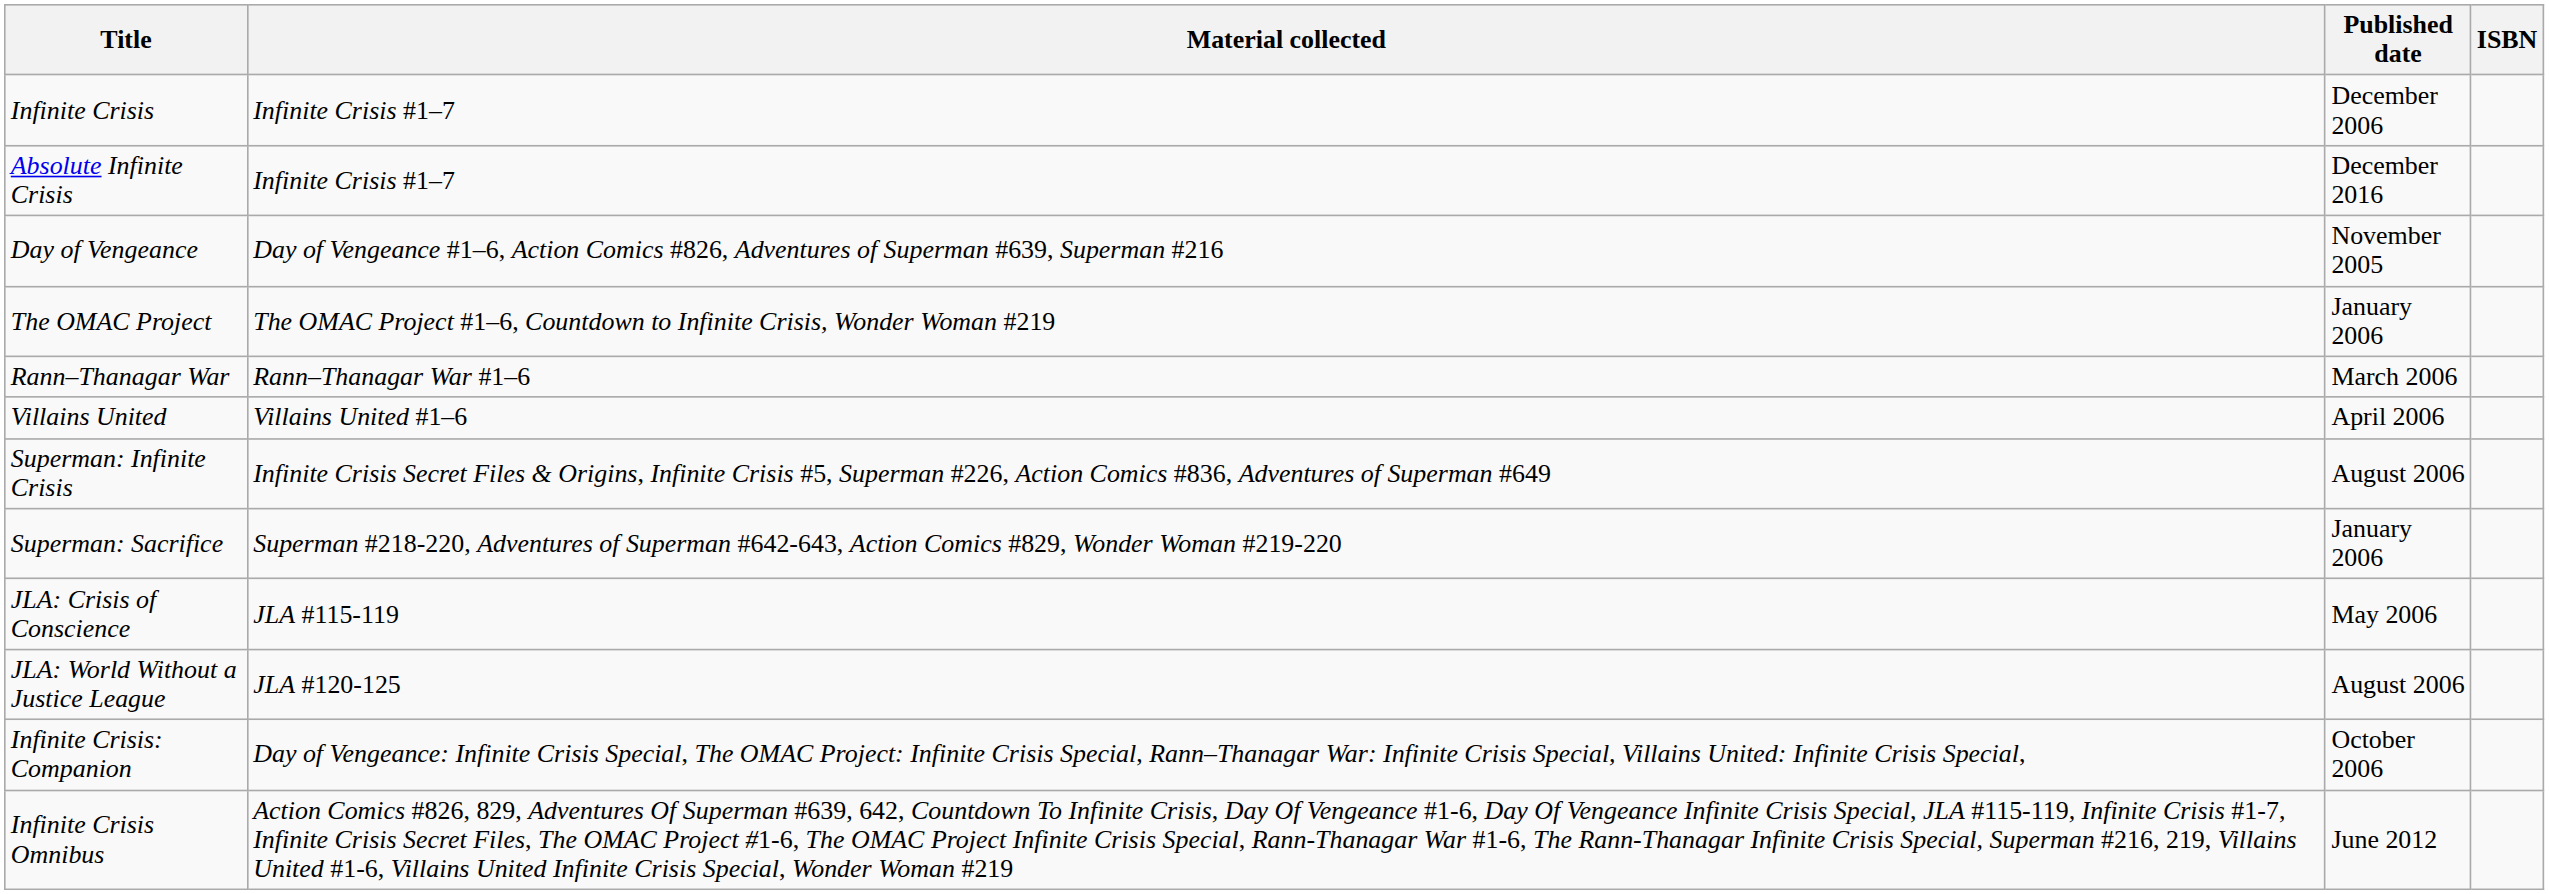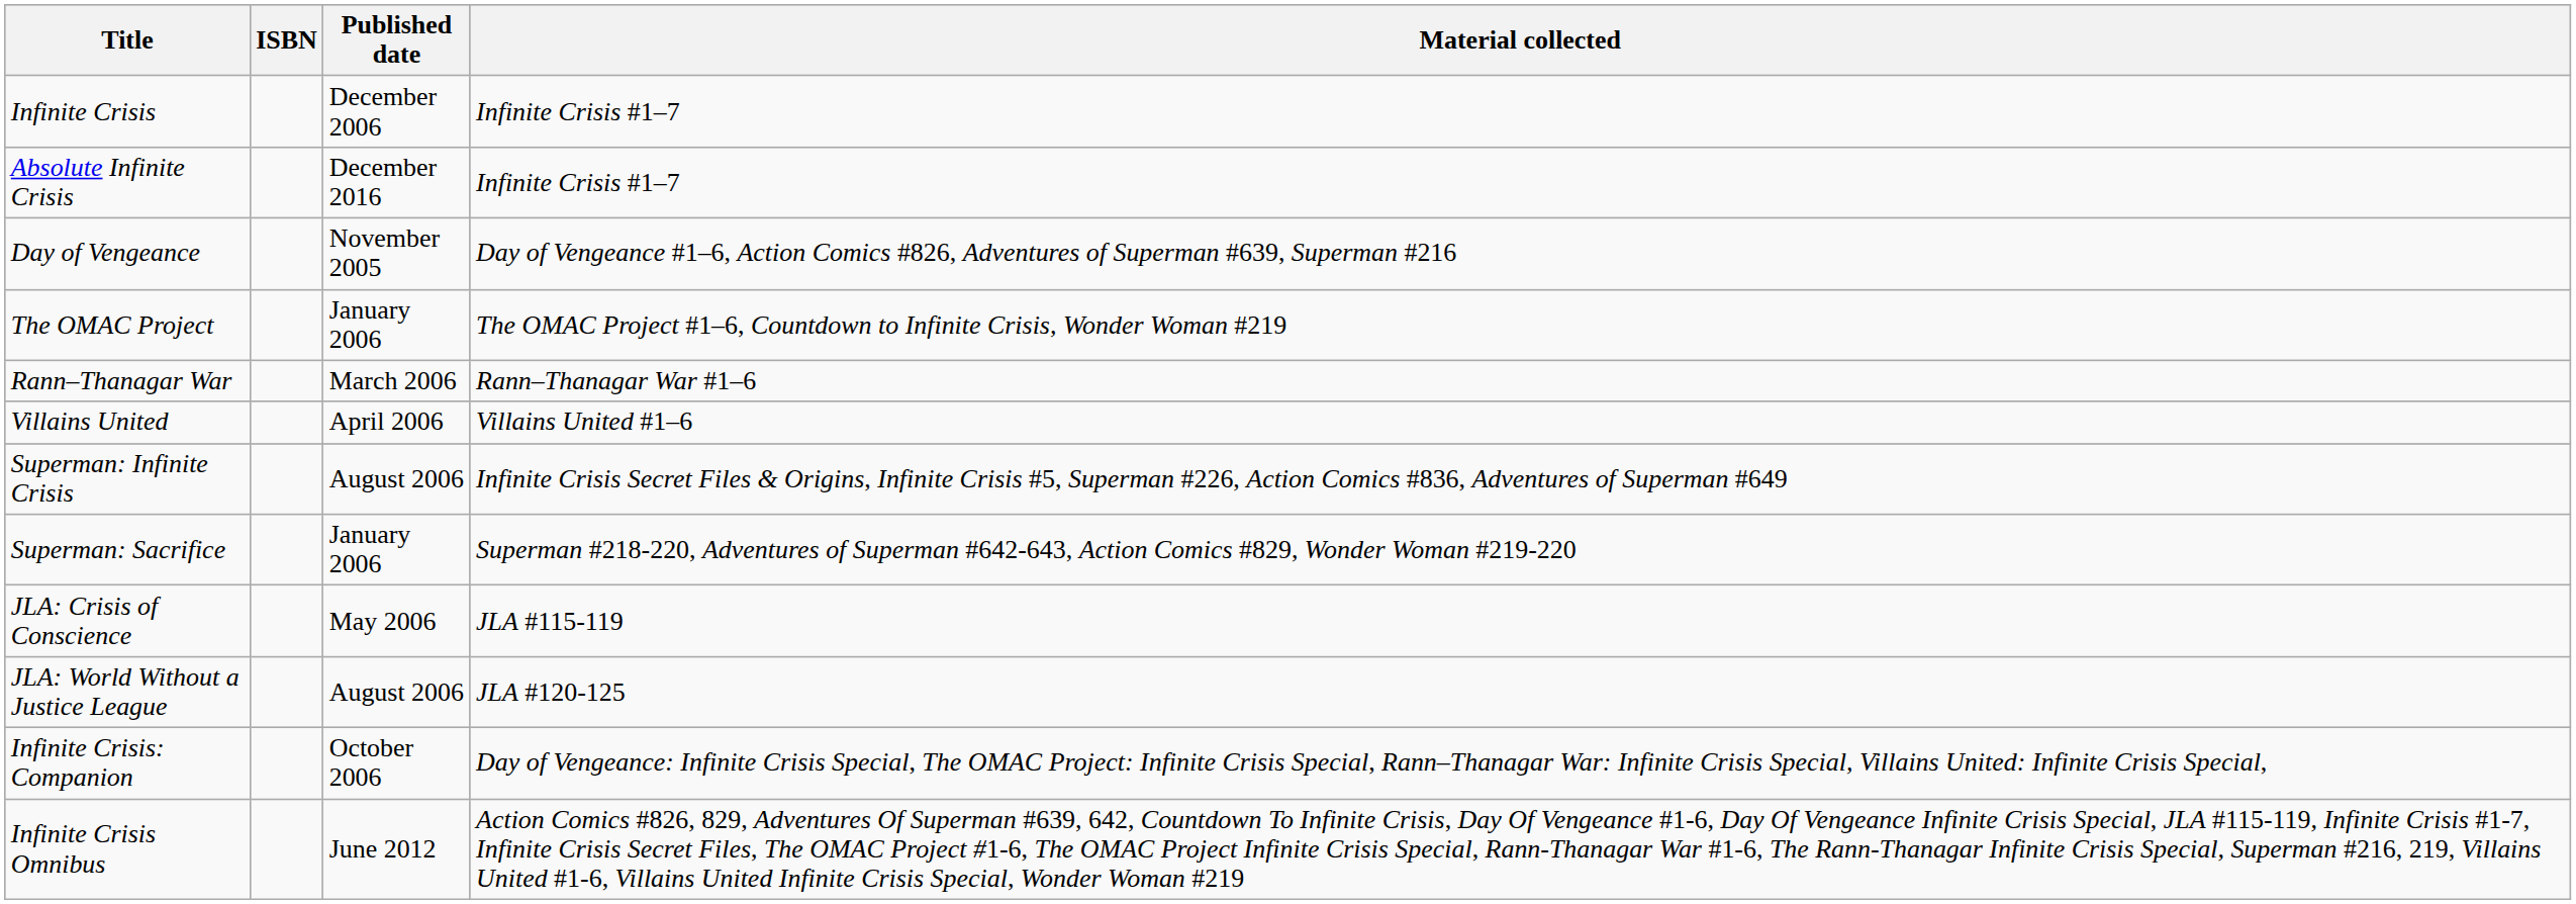columns swapped: Material collected <-> ISBN
